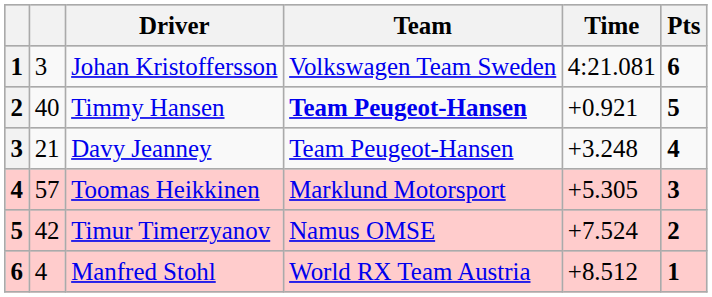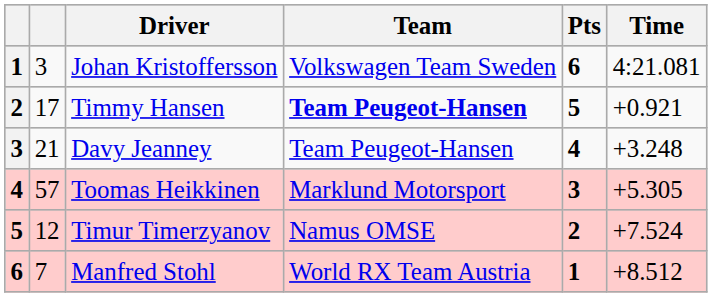columns swapped: Time <-> Pts
Timmy Hansen | column 2: 40 -> 17
Timur Timerzyanov | column 2: 42 -> 12
Manfred Stohl | column 2: 4 -> 7
